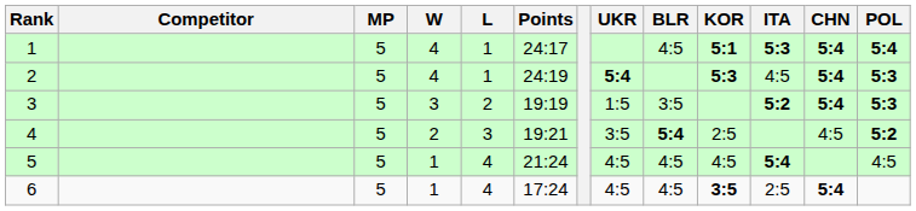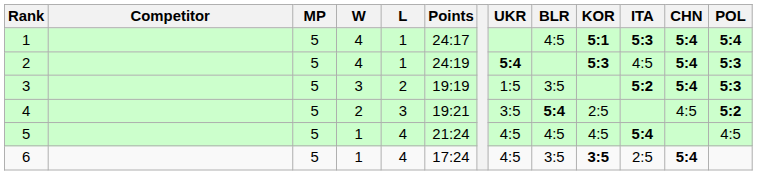6 | BLR: 4:5 -> 3:5
